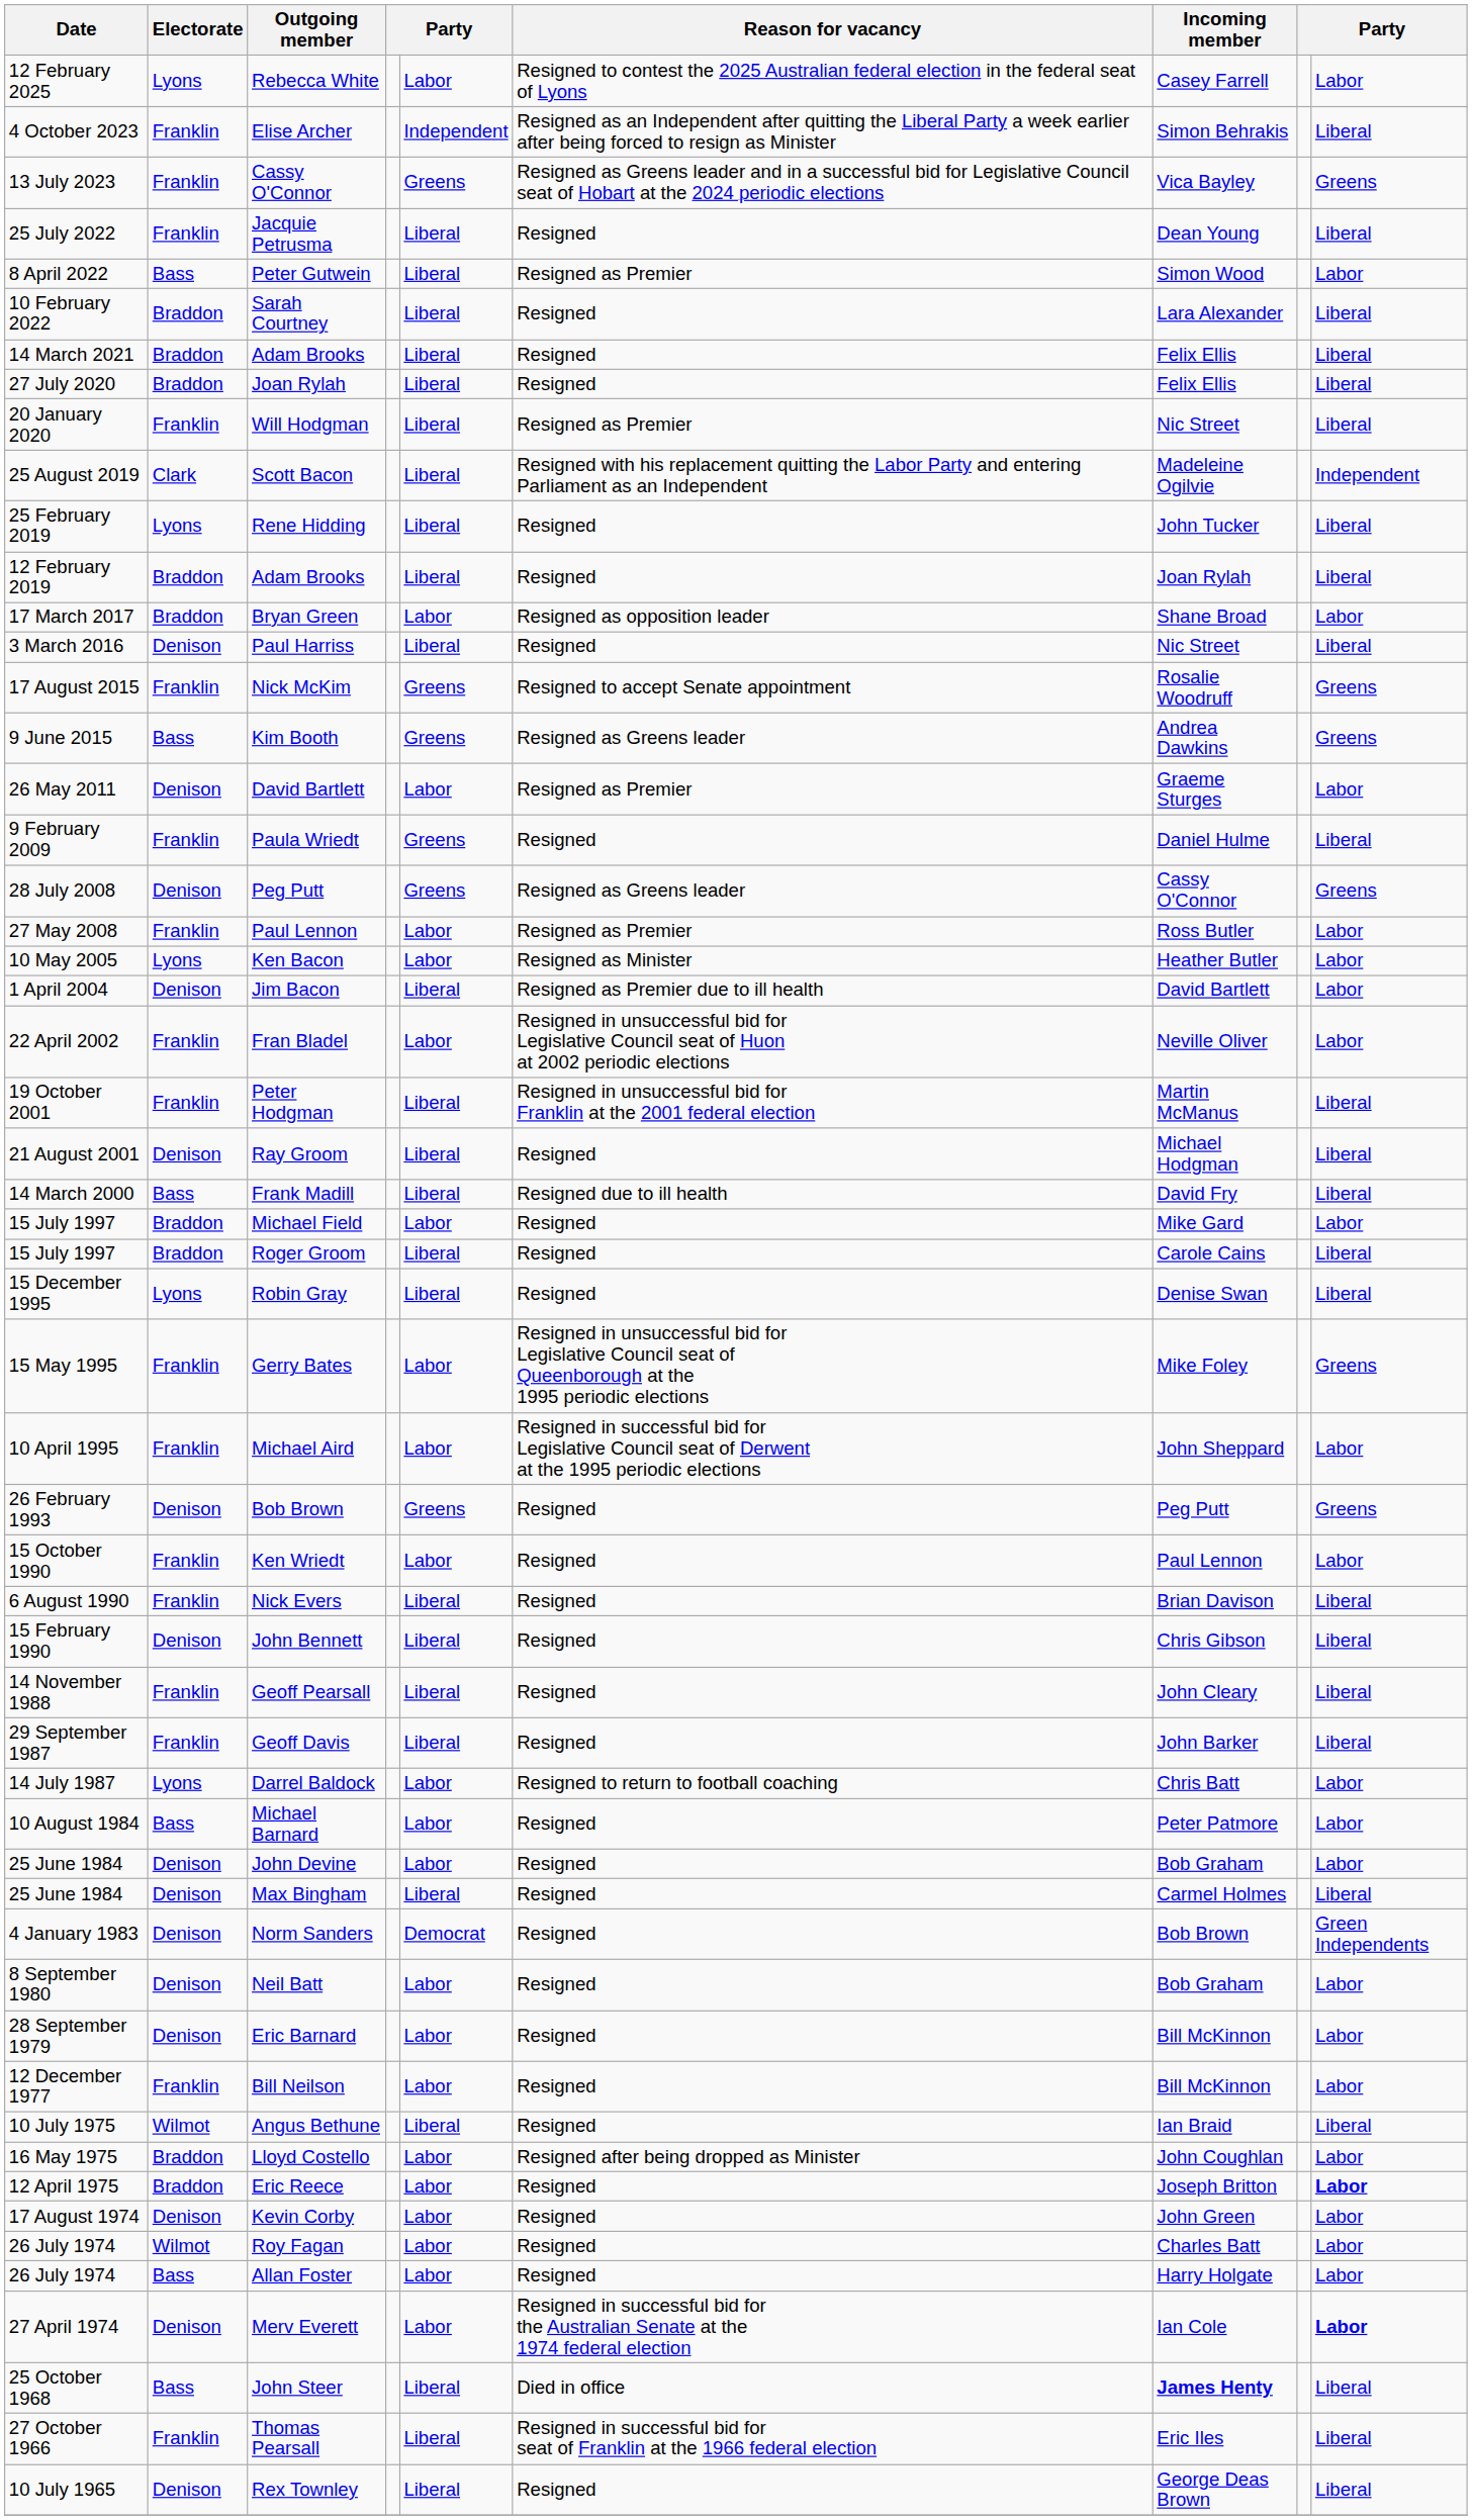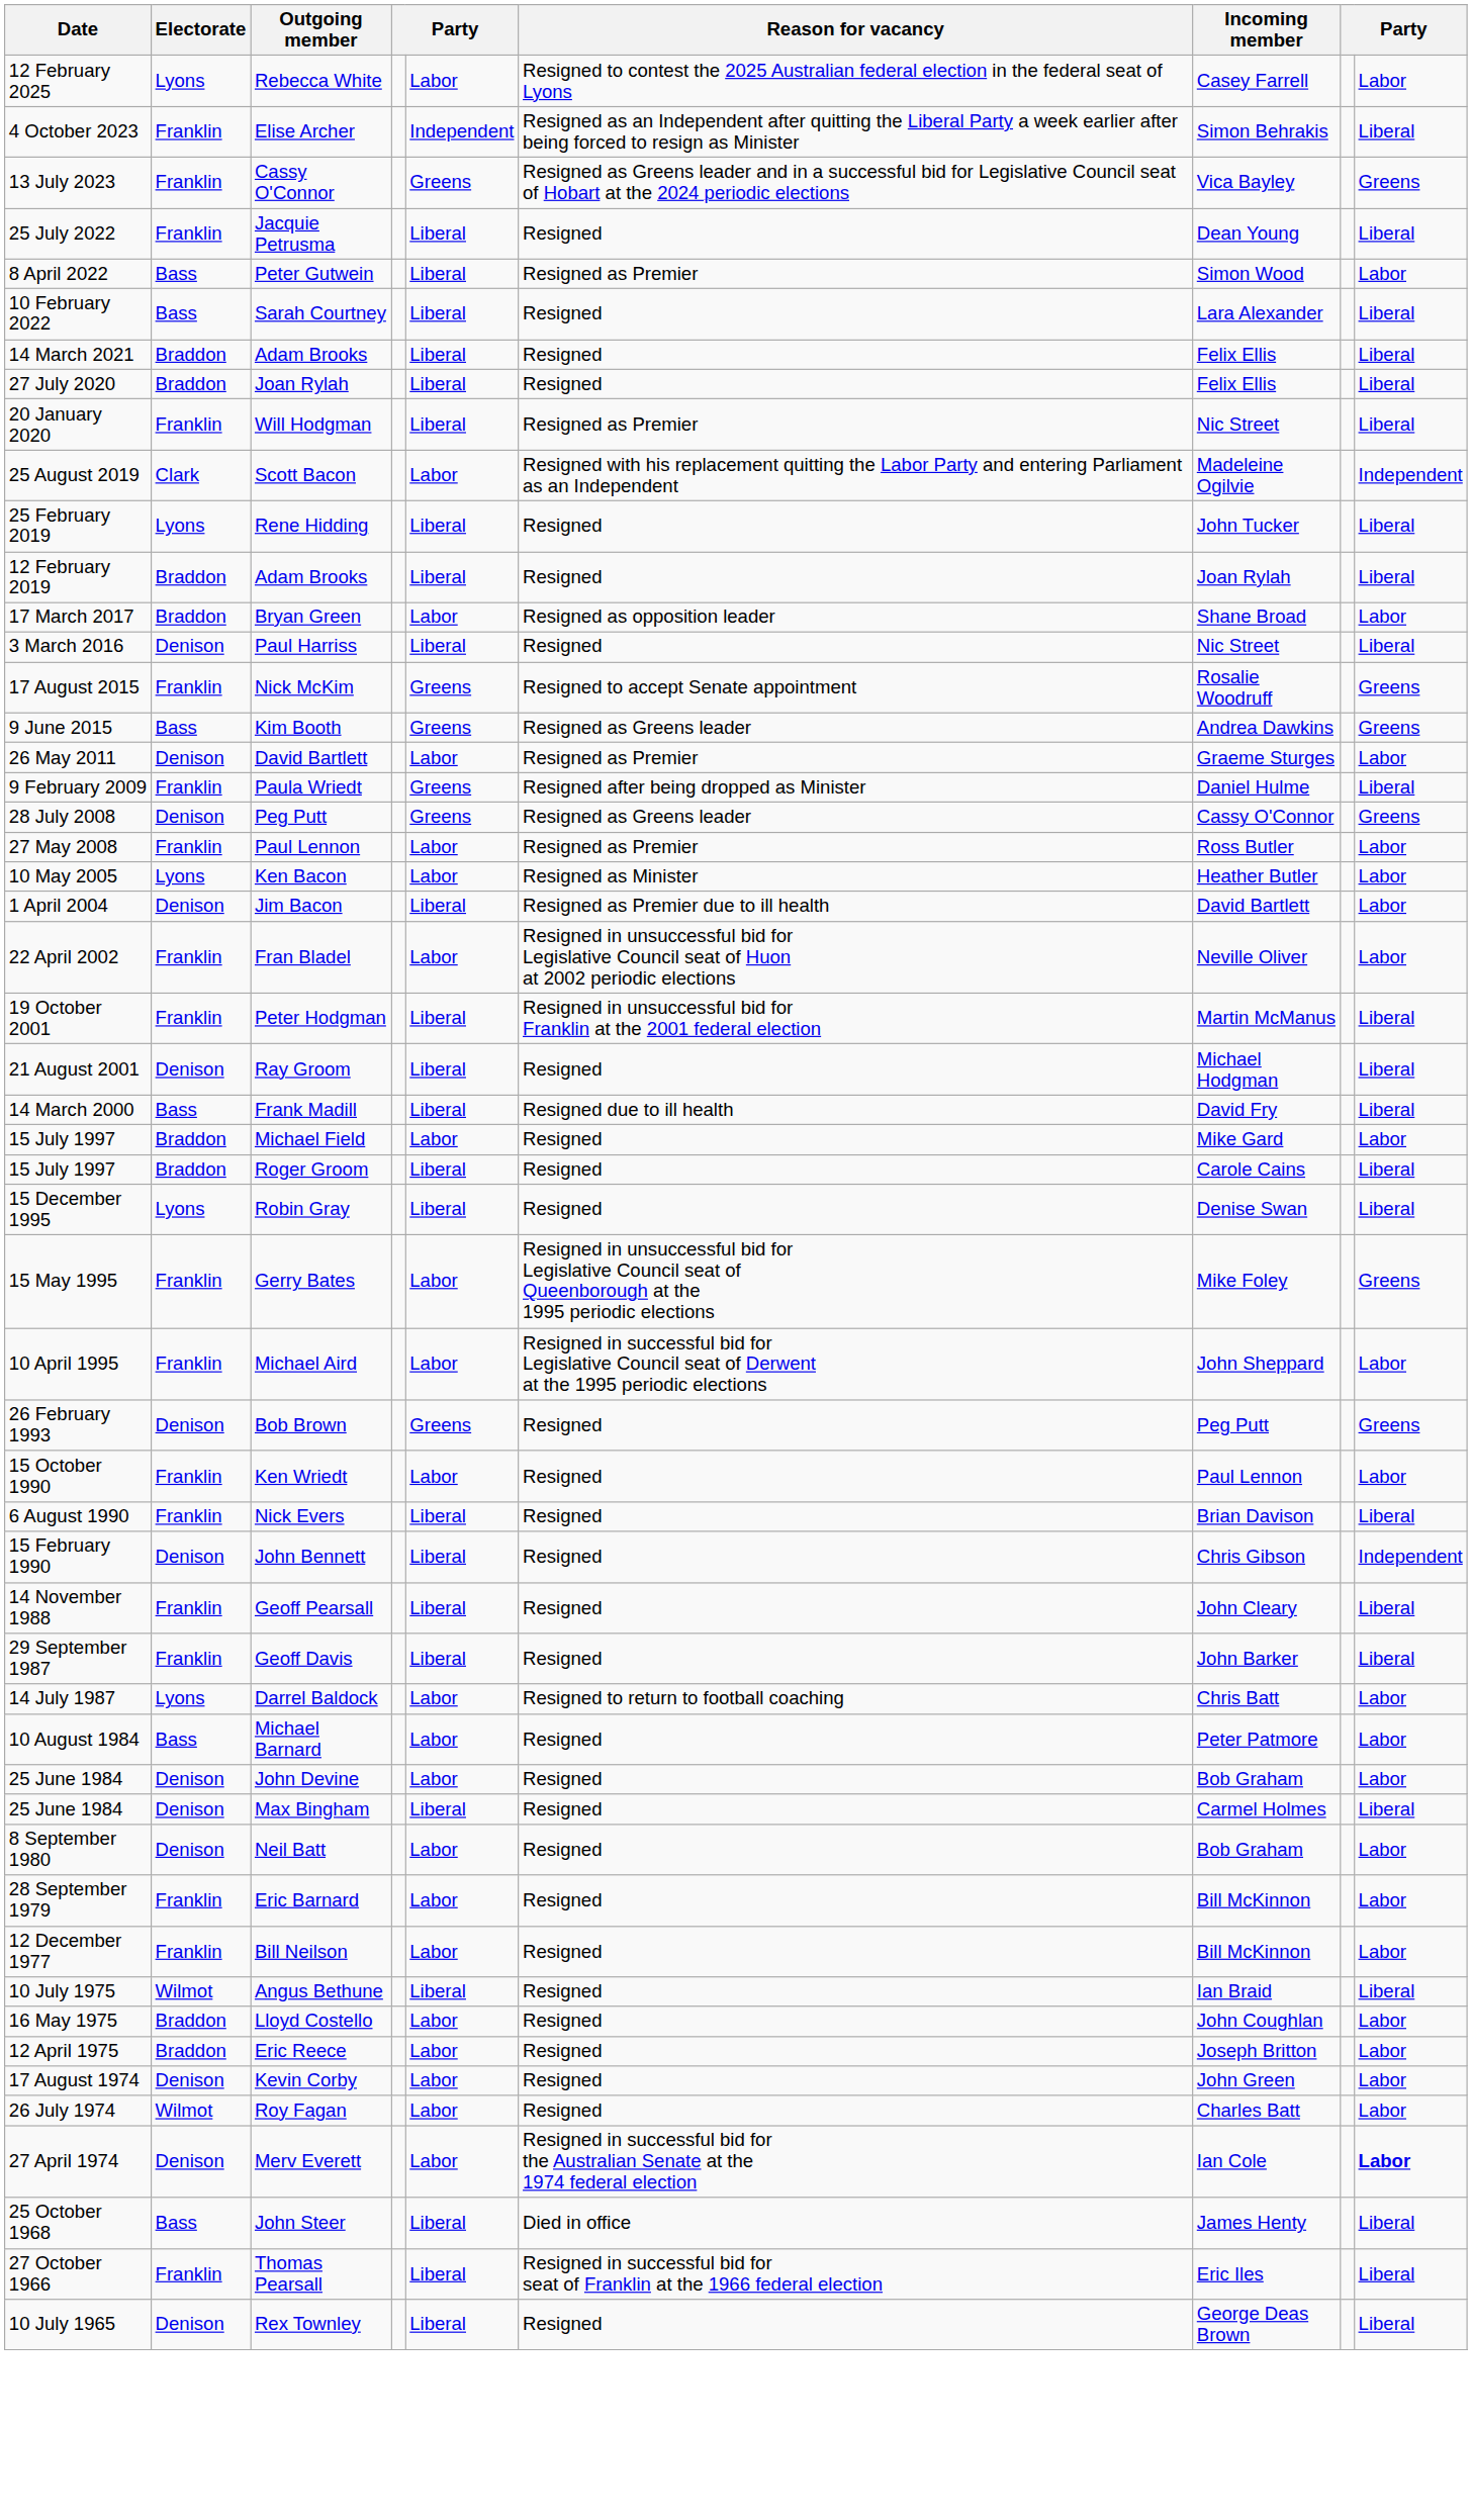Sarah Courtney | Electorate: Braddon -> Bass
Scott Bacon | column 5: Liberal -> Labor
Paula Wriedt | Reason for vacancy: Resigned -> Resigned after being dropped as Minister
John Bennett | column 9: Liberal -> Independent
- row: 4 January 1983 | Denison | Norm Sanders | Democrat | Resigned | Bob Brown | Green Independents
Eric Barnard | Electorate: Denison -> Franklin
Lloyd Costello | Reason for vacancy: Resigned after being dropped as Minister -> Resigned
Eric Reece | column 9: bold -> normal
- row: 26 July 1974 | Bass | Allan Foster | Labor | Resigned | Harry Holgate | Labor
John Steer | Incoming member: bold -> normal
